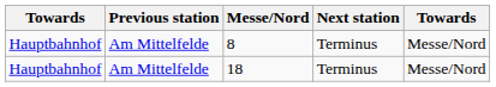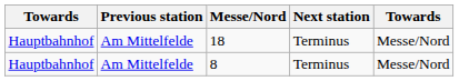rows swapped: 8 <-> 18
